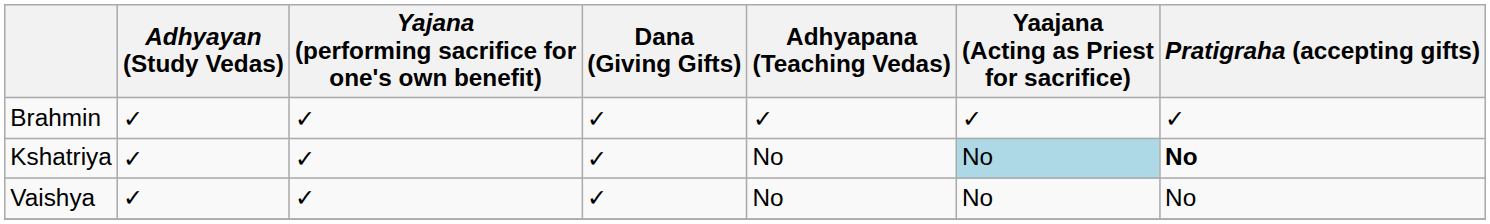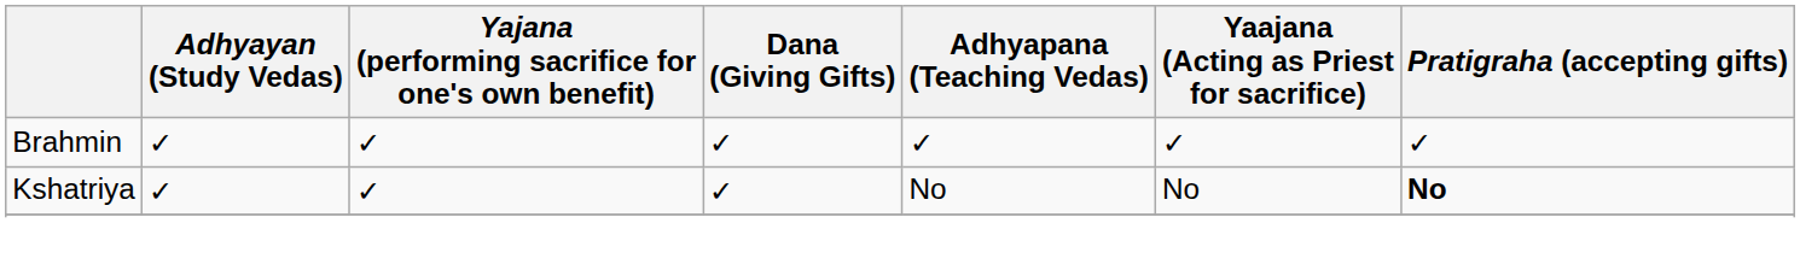Kshatriya | Yaajana (Acting as Priest for sacrifice): lightblue background -> no background
- row: Vaishya | ✓ | ✓ | ✓ | No | No | No
